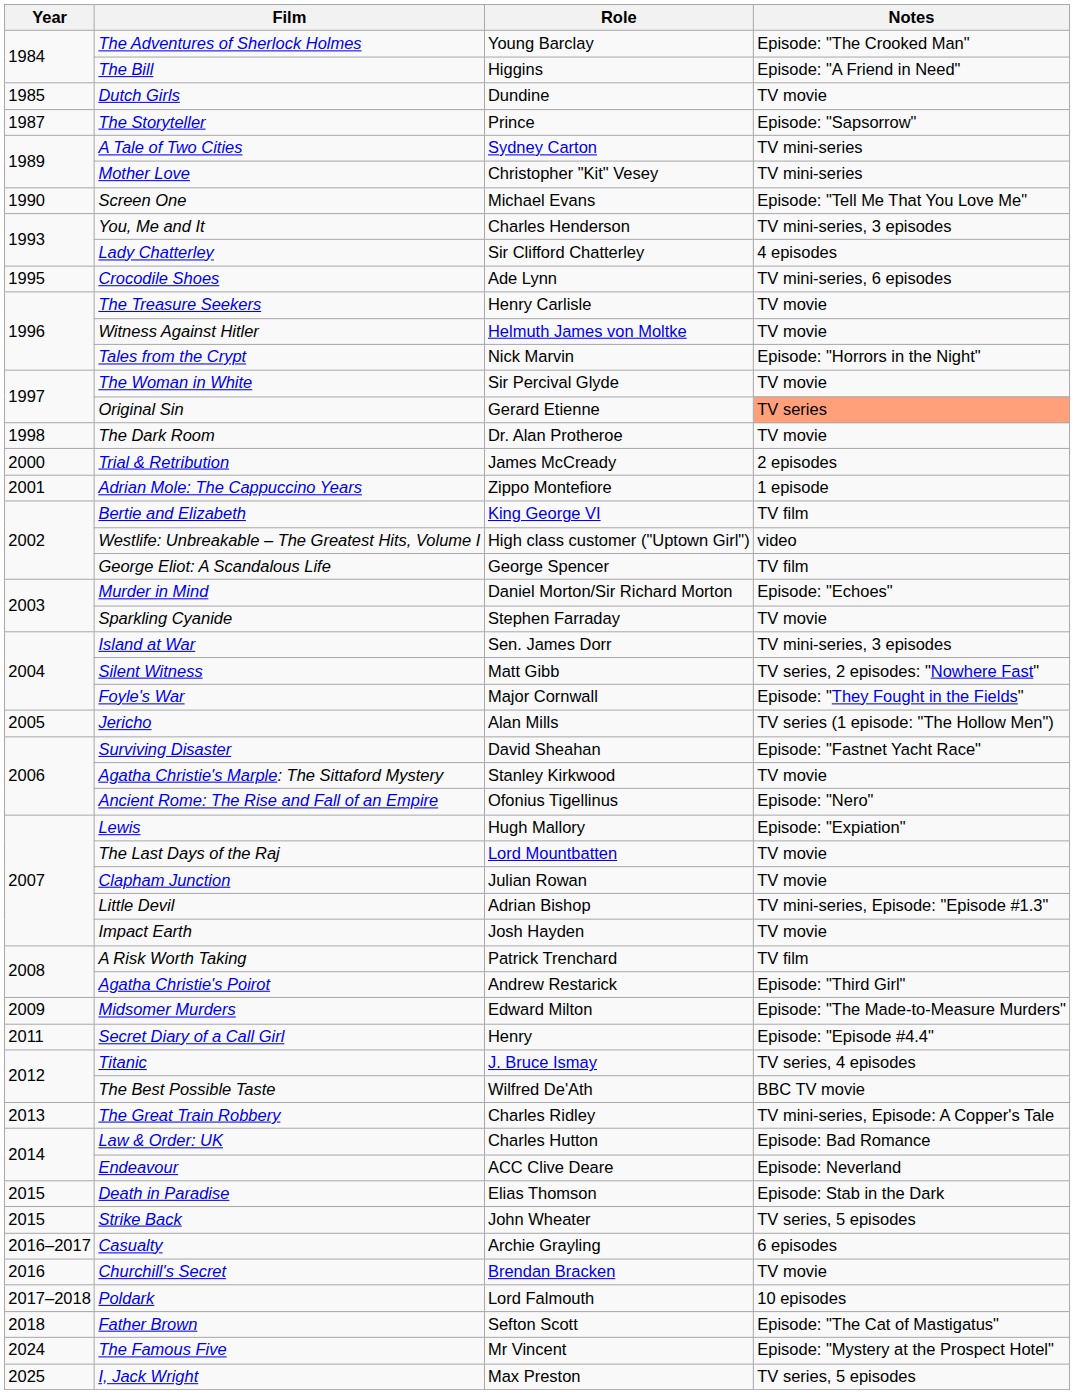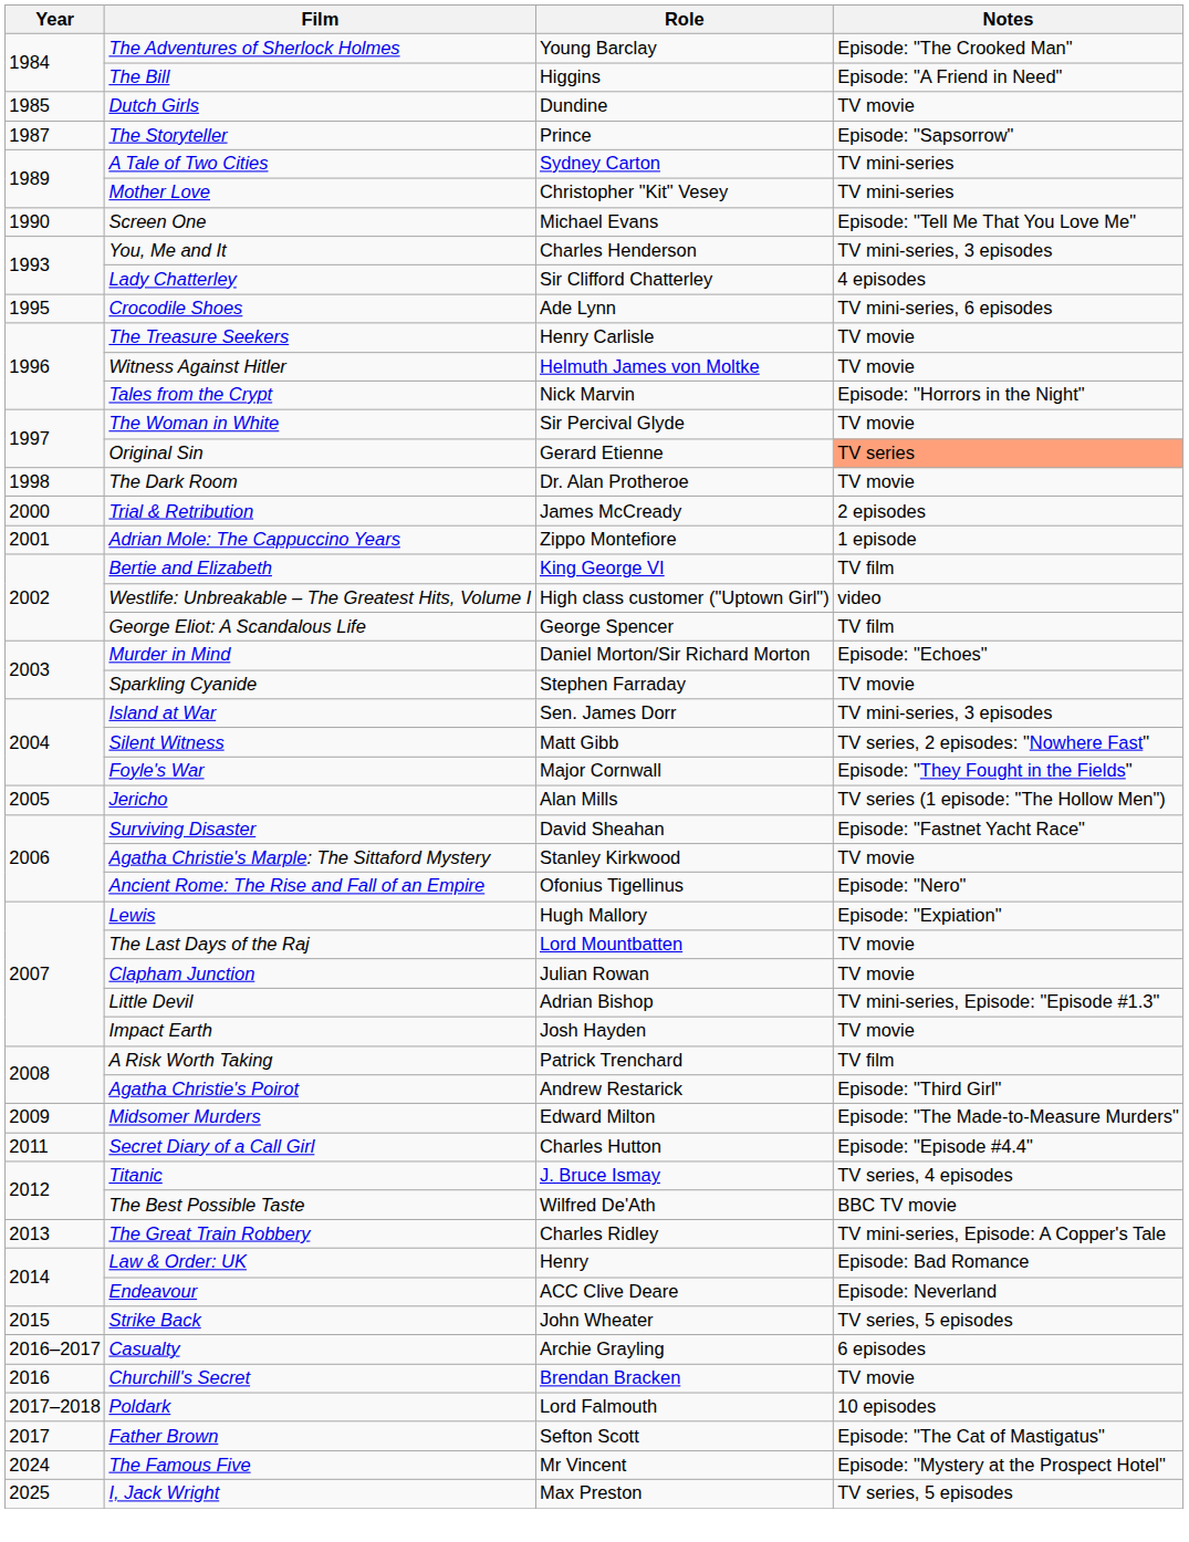Secret Diary of a Call Girl | Role: Henry -> Charles Hutton
Law & Order: UK | Role: Charles Hutton -> Henry
- row: 2015 | Death in Paradise | Elias Thomson | Episode: Stab in the Dark
Father Brown | Year: 2018 -> 2017
